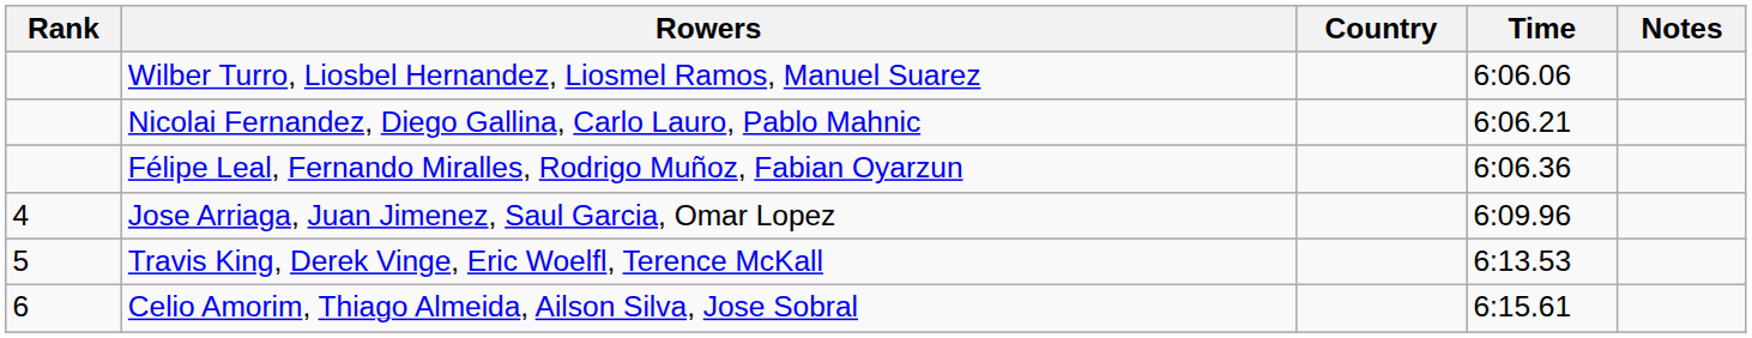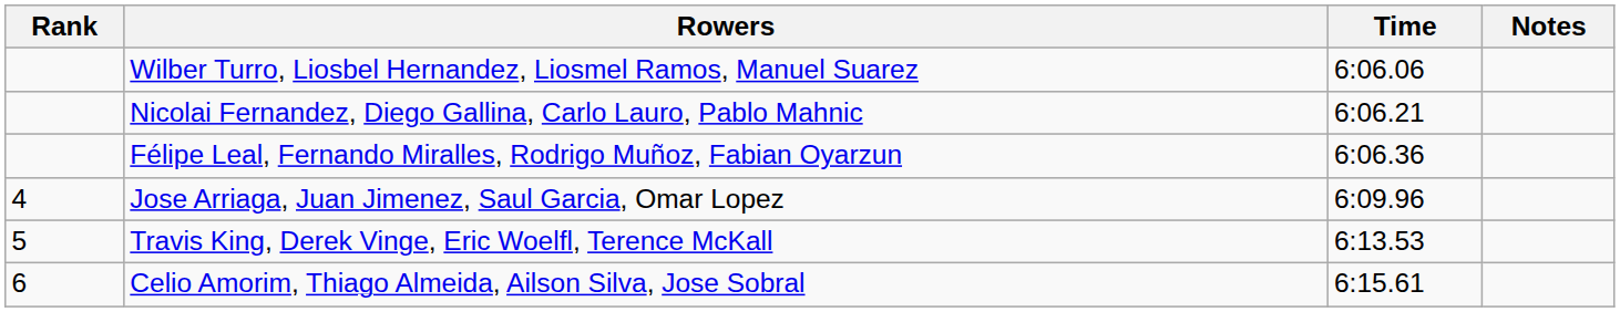- column: Country
